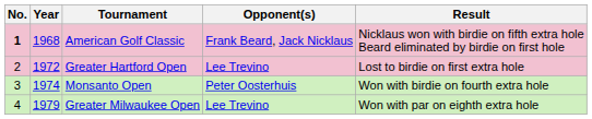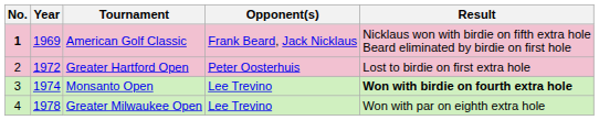American Golf Classic | Year: 1968 -> 1969
Greater Hartford Open | Opponent(s): Lee Trevino -> Peter Oosterhuis
Monsanto Open | Opponent(s): Peter Oosterhuis -> Lee Trevino
Monsanto Open | Result: normal -> bold
Greater Milwaukee Open | Year: 1979 -> 1978
